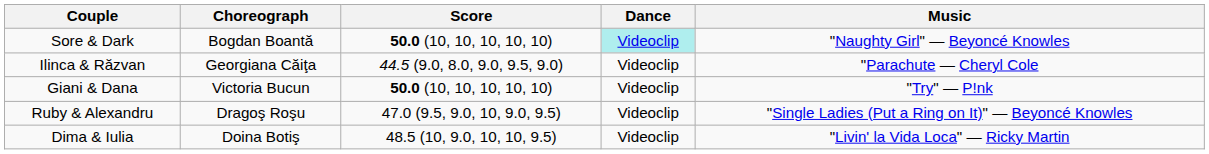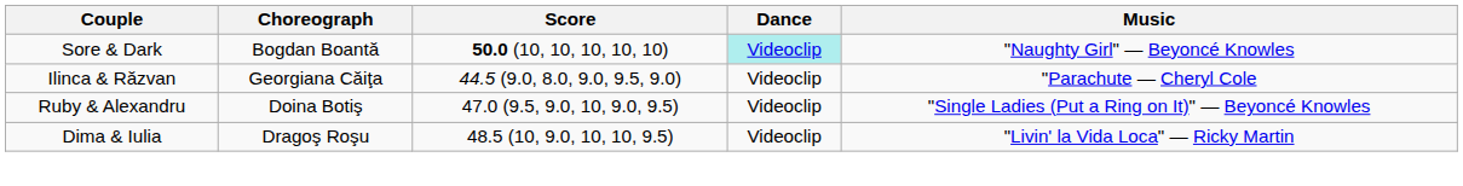- row: Giani & Dana | Victoria Bucun | 50.0 (10, 10, 10, 10, 10) | Videoclip | "Try" — P!nk
Ruby & Alexandru | Choreograph: Dragoş Roşu -> Doina Botiş
Dima & Iulia | Choreograph: Doina Botiş -> Dragoş Roşu
